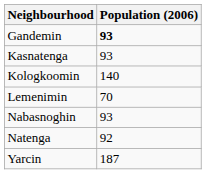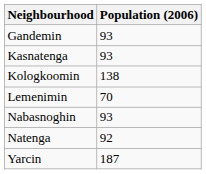Gandemin | Population (2006): bold -> normal
Kologkoomin | Population (2006): 140 -> 138
